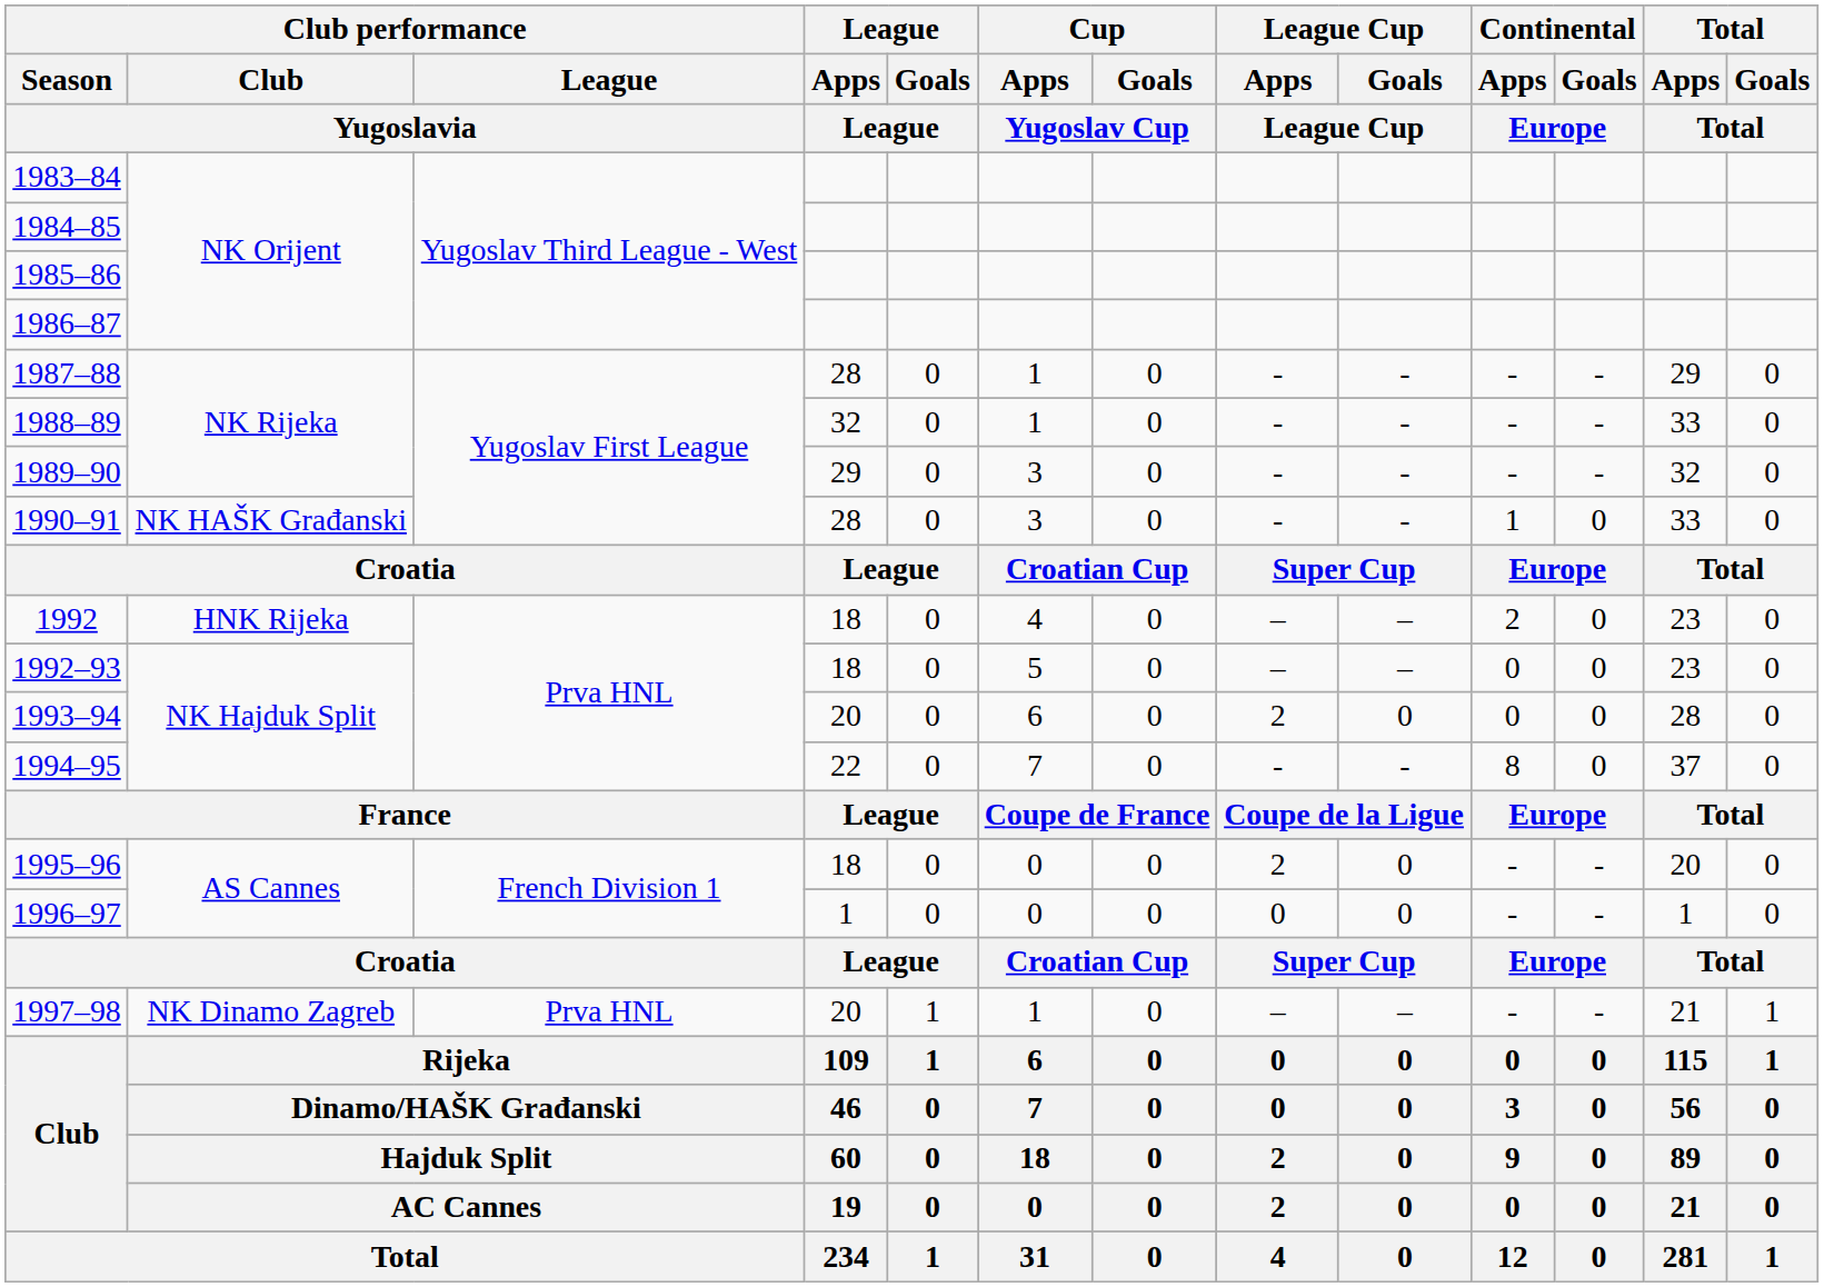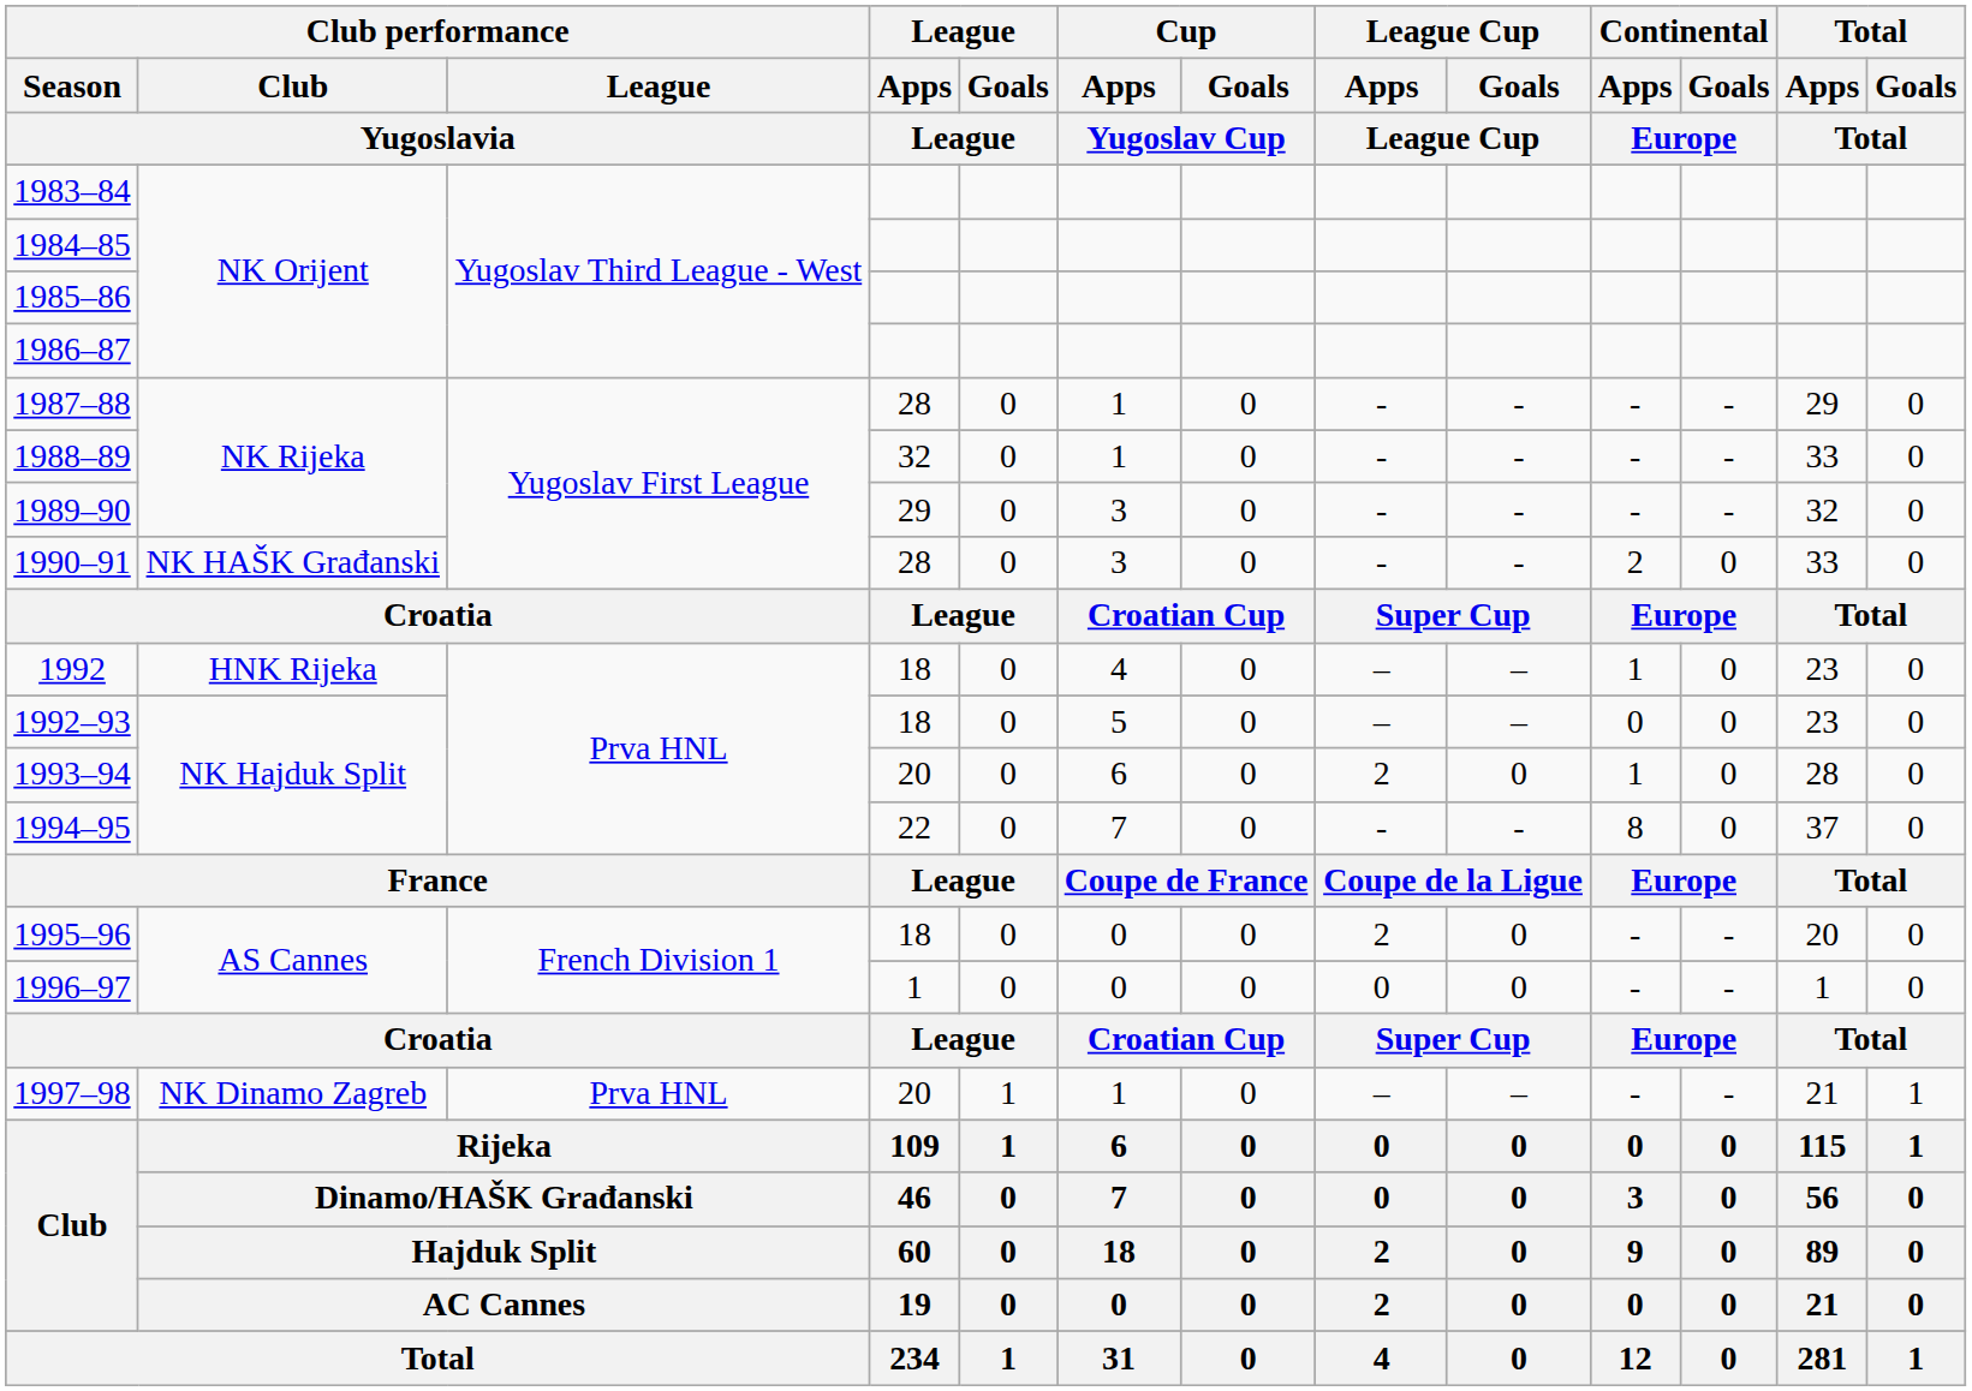1990–91 | Continental / Apps / Europe: 1 -> 2
1992 | Continental / Apps / Europe: 2 -> 1
1993–94 | Continental / Apps / Europe: 0 -> 1
